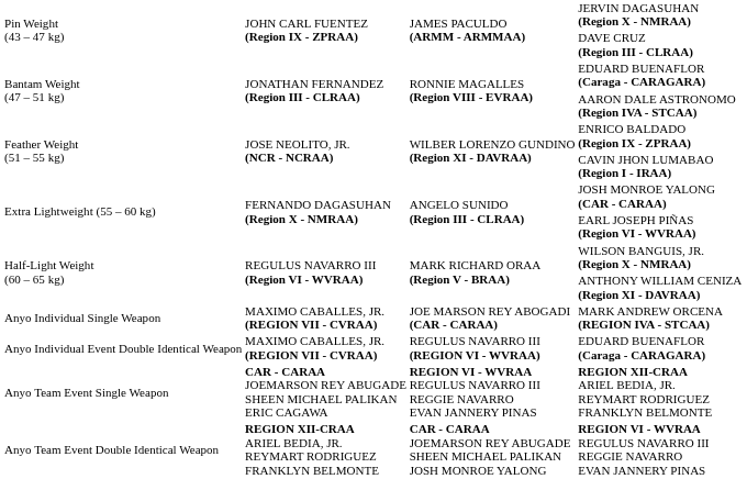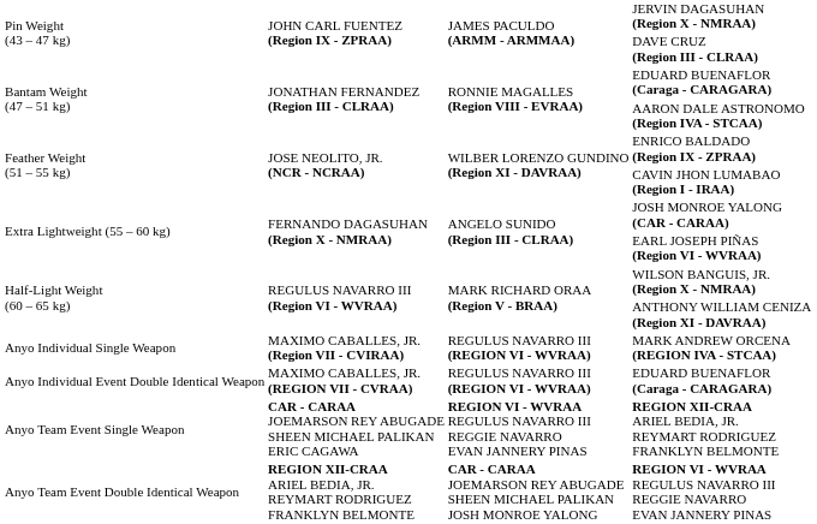MARK ANDREW ORCENA (REGION IVA - STCAA) | column 2: MAXIMO CABALLES, JR. (REGION VII - CVRAA) -> MAXIMO CABALLES, JR. (Region VII - CVIRAA)
MARK ANDREW ORCENA (REGION IVA - STCAA) | column 3: JOE MARSON REY ABOGADI (CAR - CARAA) -> REGULUS NAVARRO III (REGION VI - WVRAA)
